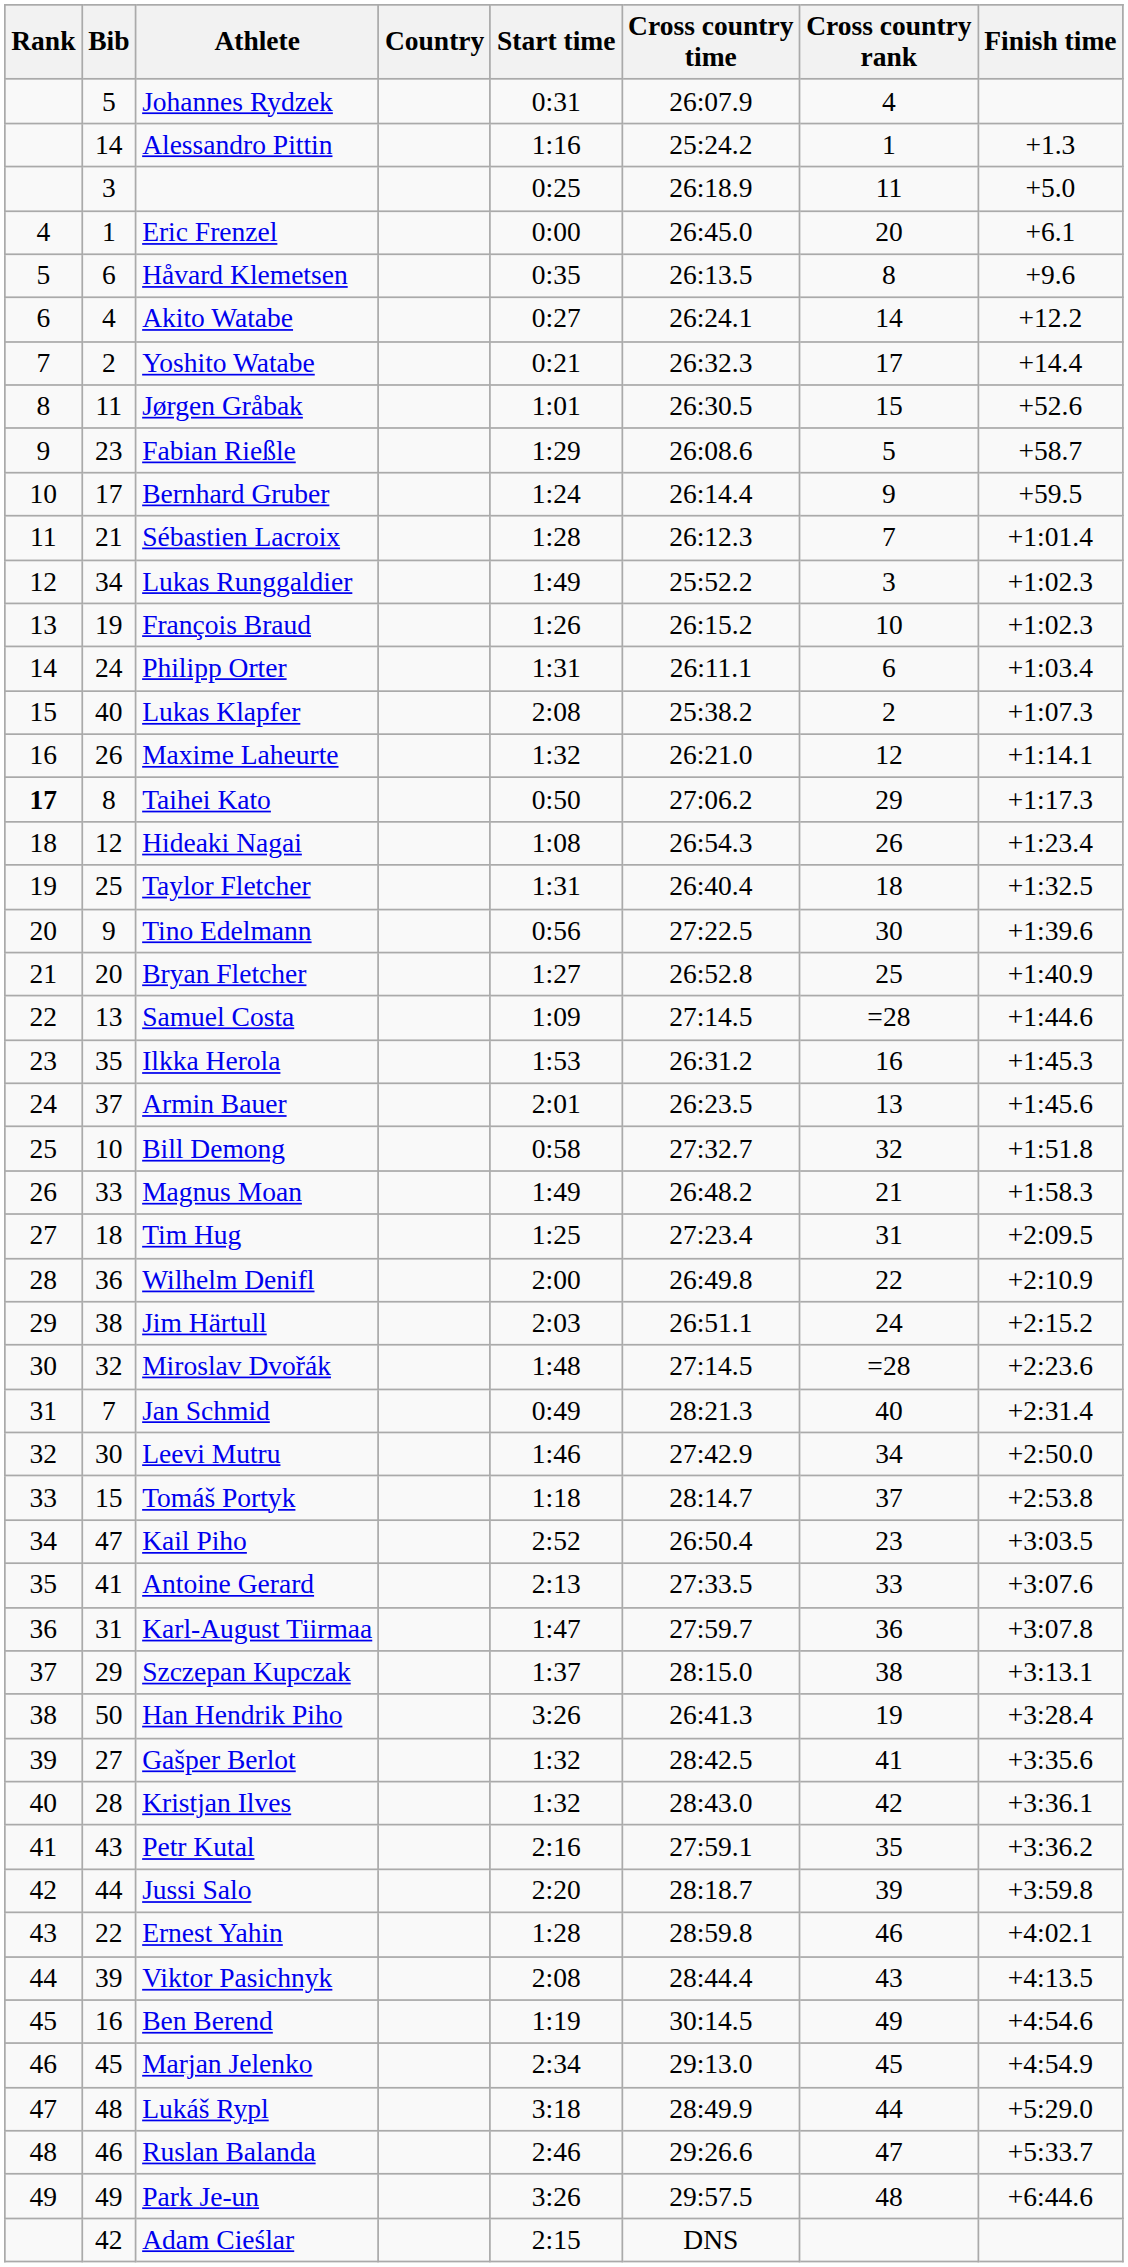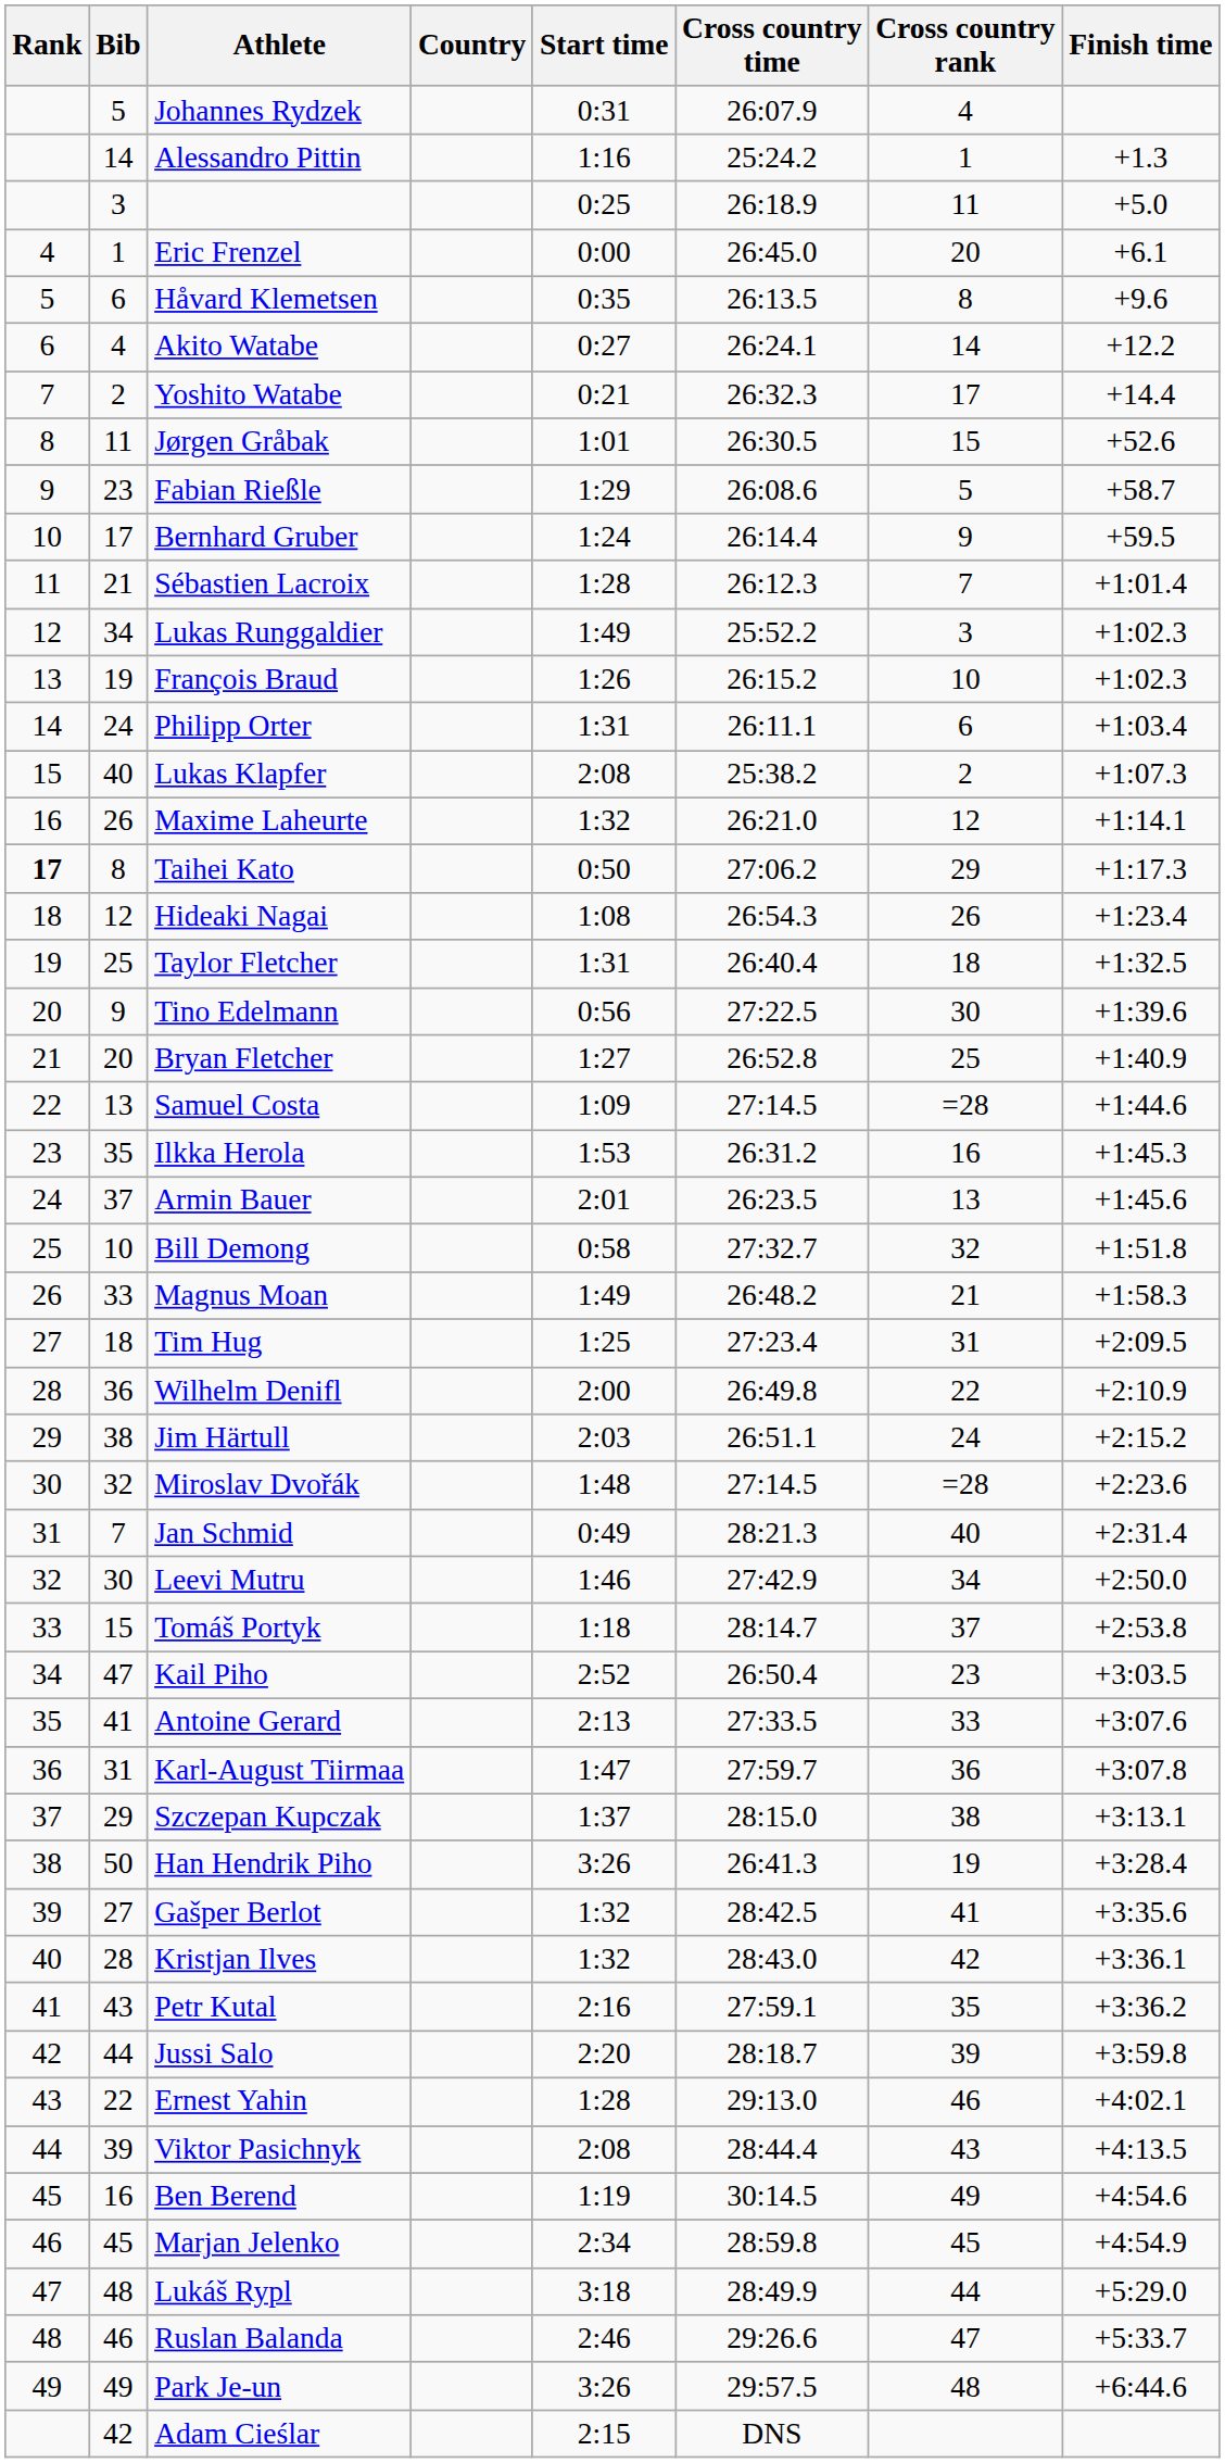Ernest Yahin | Cross country time: 28:59.8 -> 29:13.0
Marjan Jelenko | Cross country time: 29:13.0 -> 28:59.8
